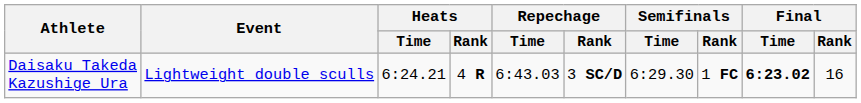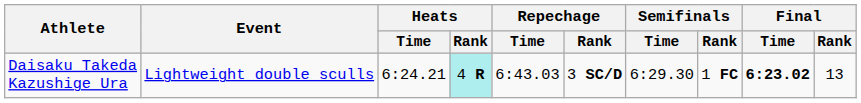Daisaku Takeda Kazushige Ura | Heats / Rank: no background -> paleturquoise background
Daisaku Takeda Kazushige Ura | Final / Rank: 16 -> 13
